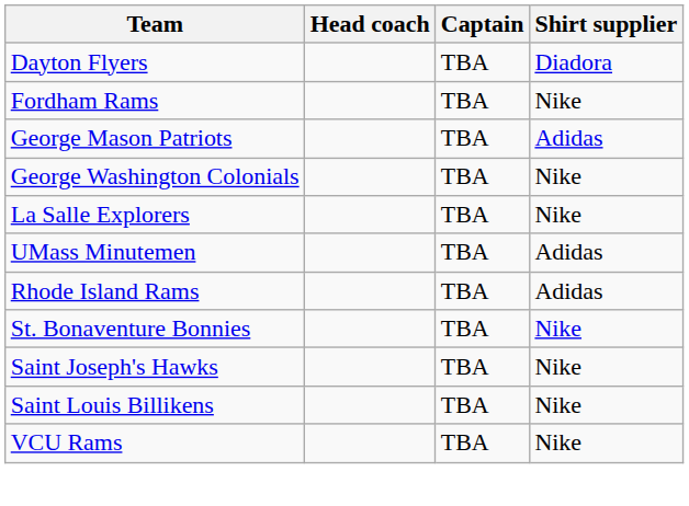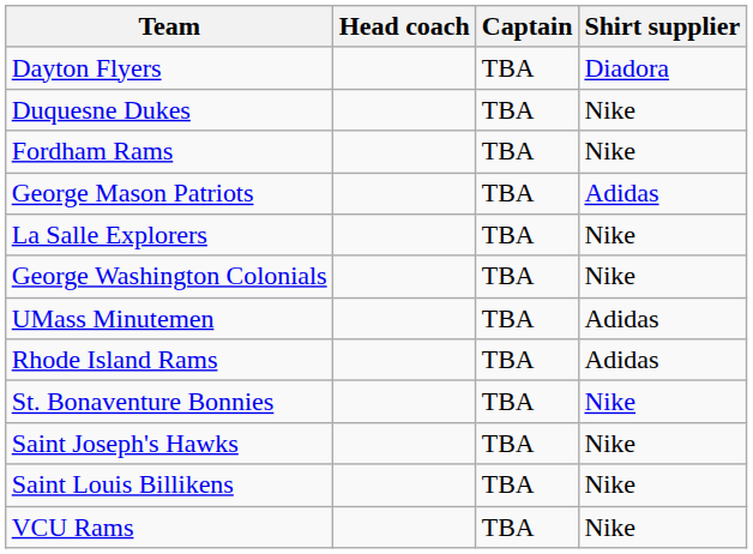+ row: Duquesne Dukes | TBA | Nike
rows swapped: George Washington Colonials <-> La Salle Explorers
